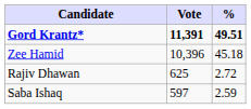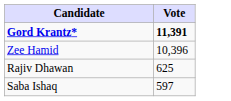- column: % | 49.51 | 45.18 | 2.72 | 2.59
